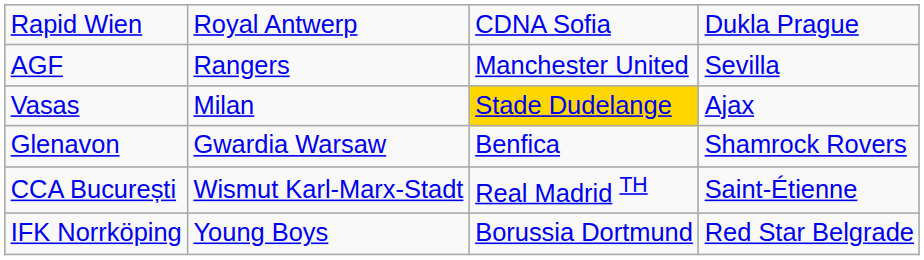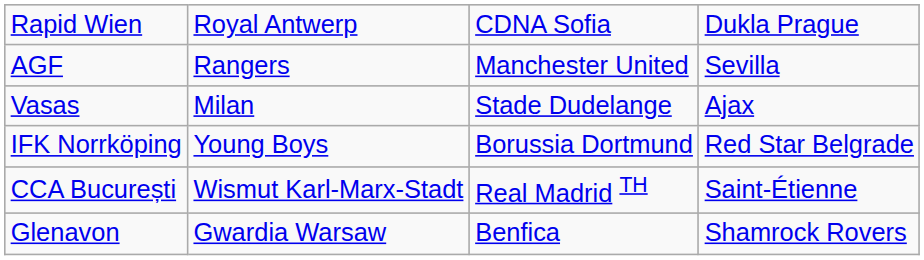Vasas | column 3: gold background -> no background
rows swapped: Glenavon <-> IFK Norrköping
